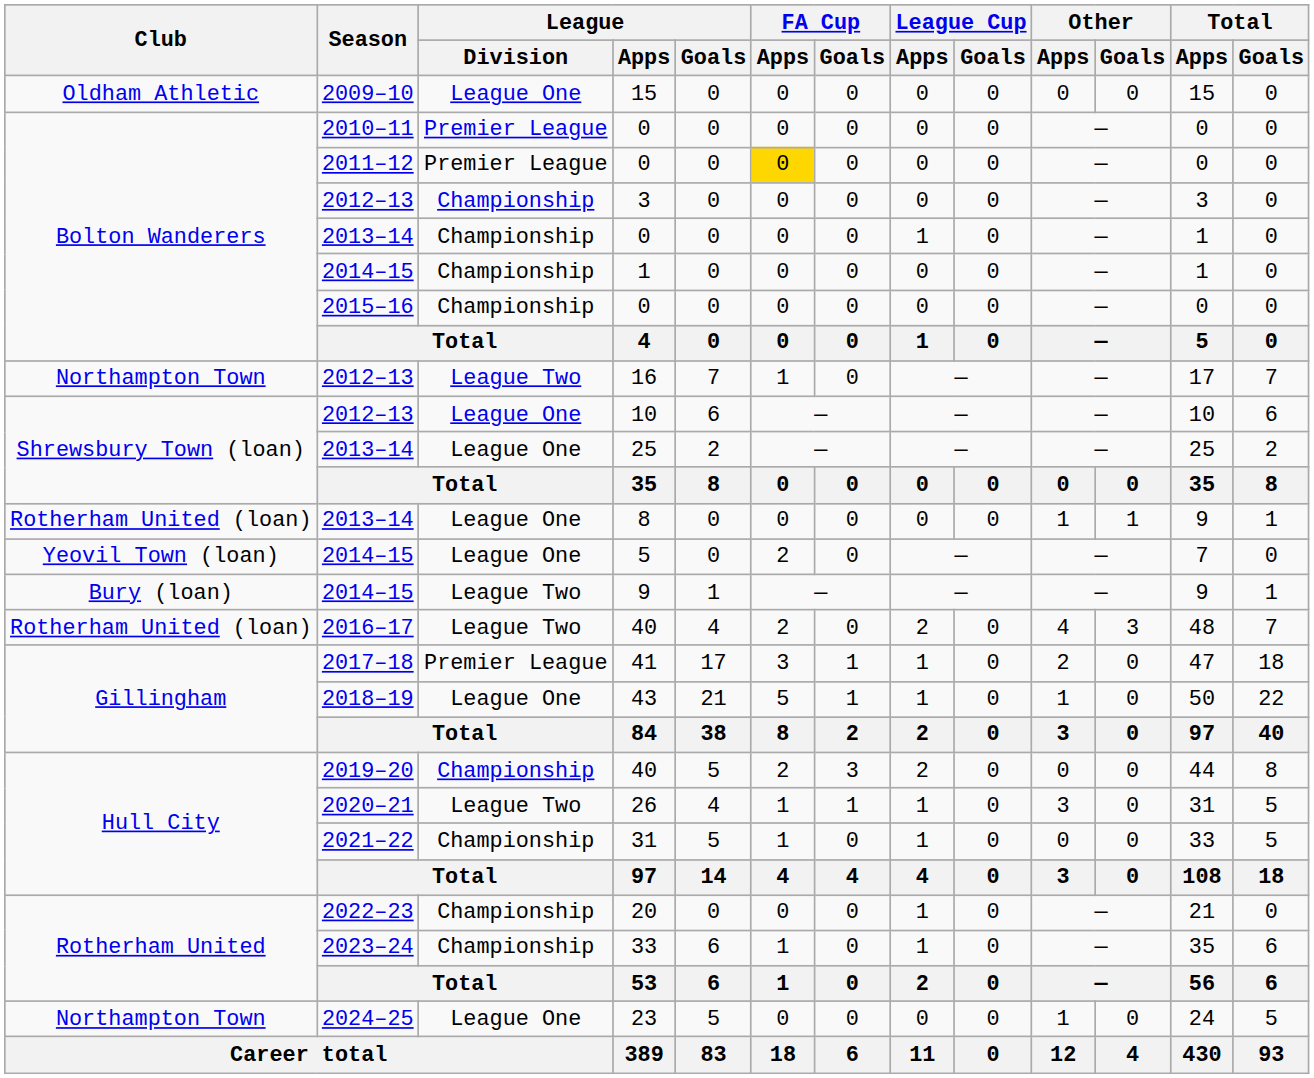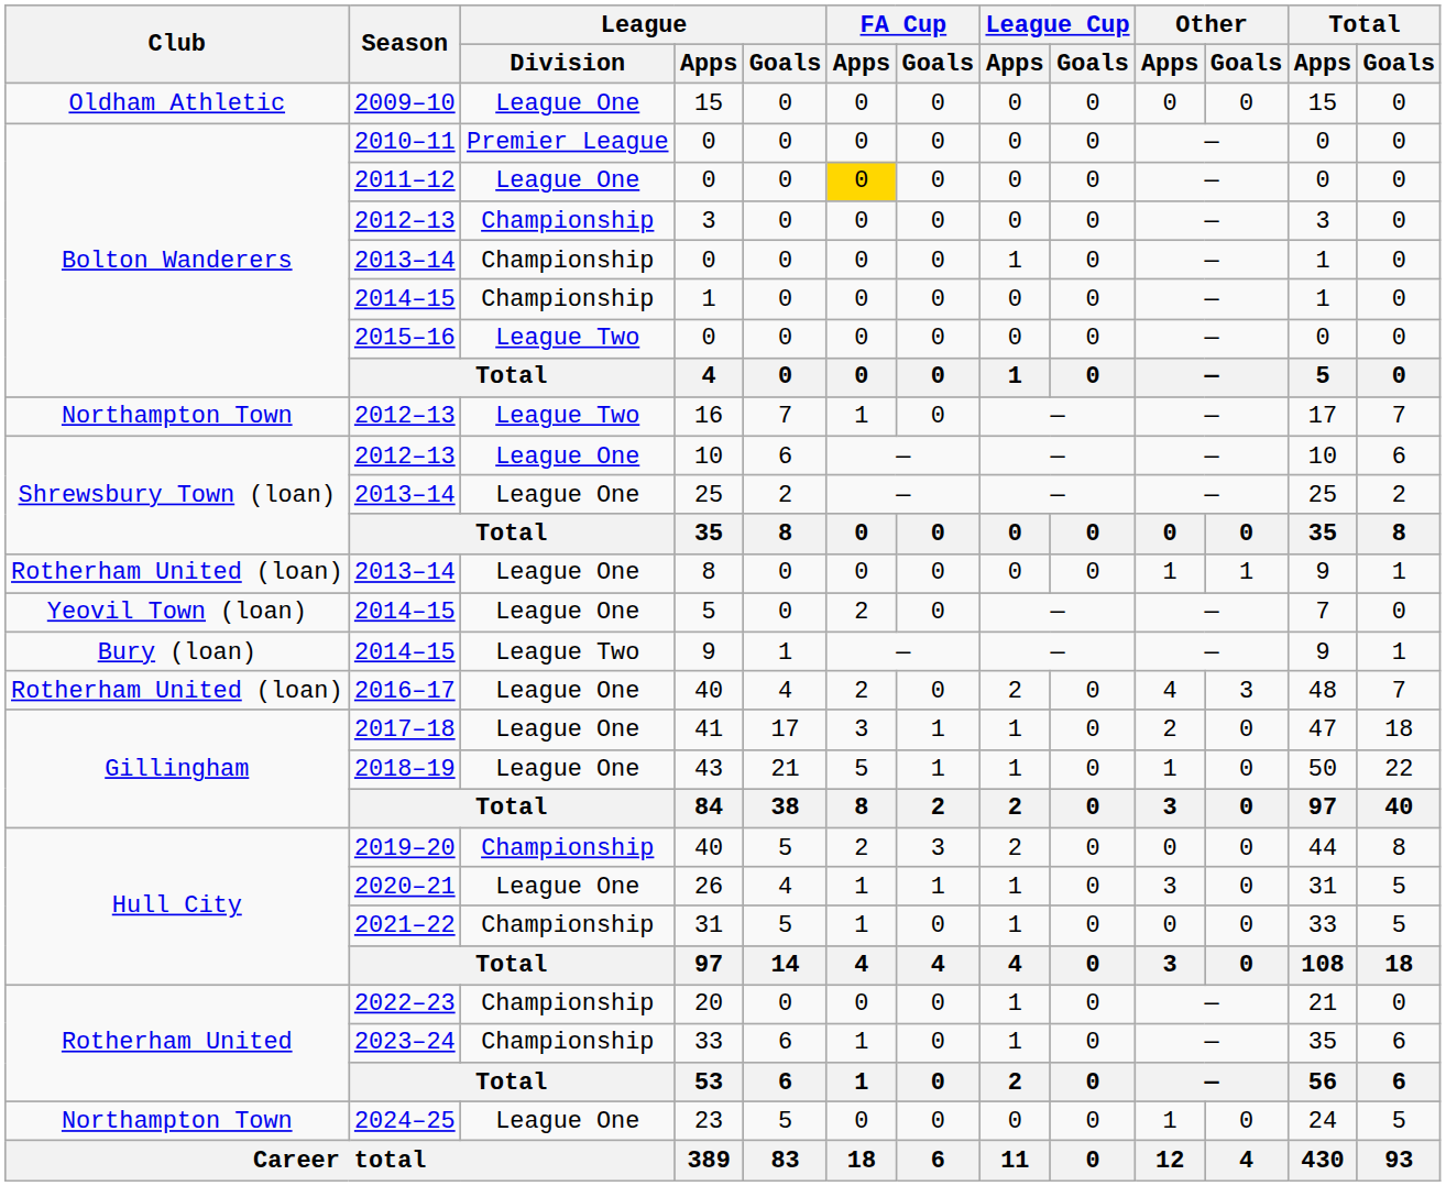2011–12 / 0 | League / Division: Premier League -> League One
2015–16 / 0 | League / Division: Championship -> League Two
2016–17 / 40 | League / Division: League Two -> League One
41 | League / Division: Premier League -> League One
26 | League / Division: League Two -> League One
